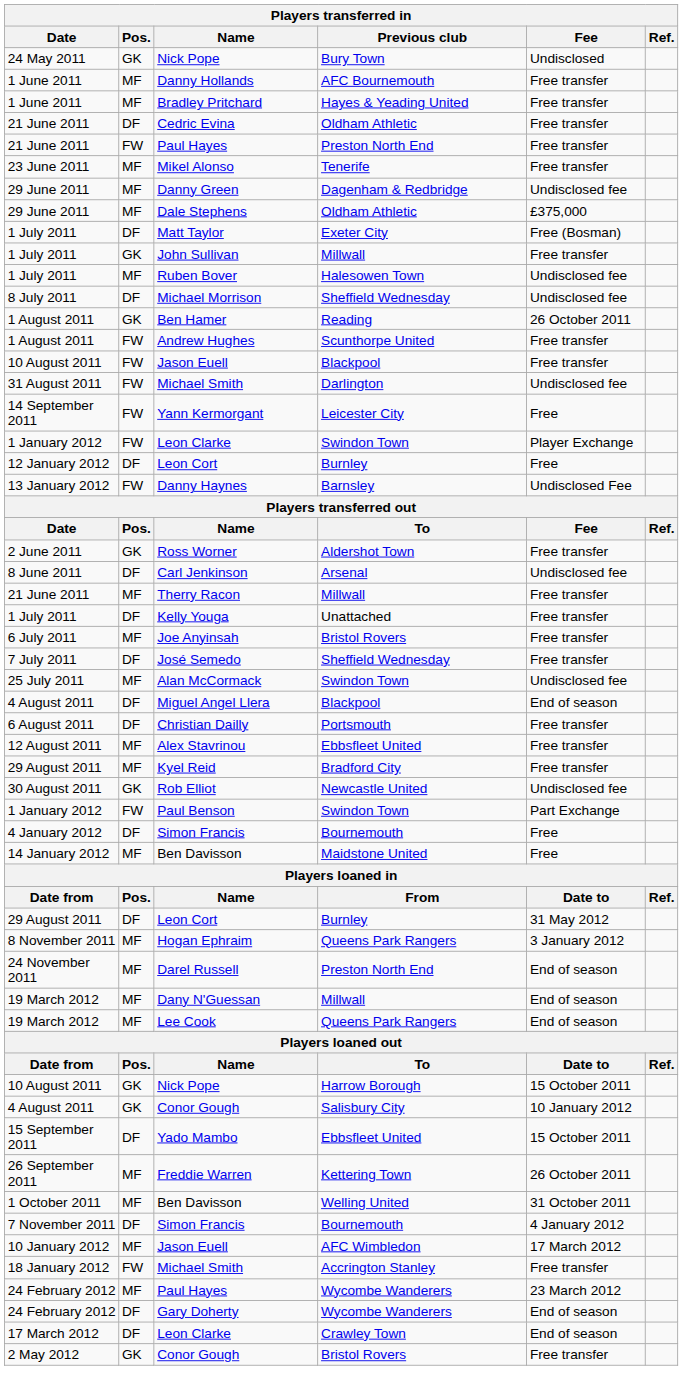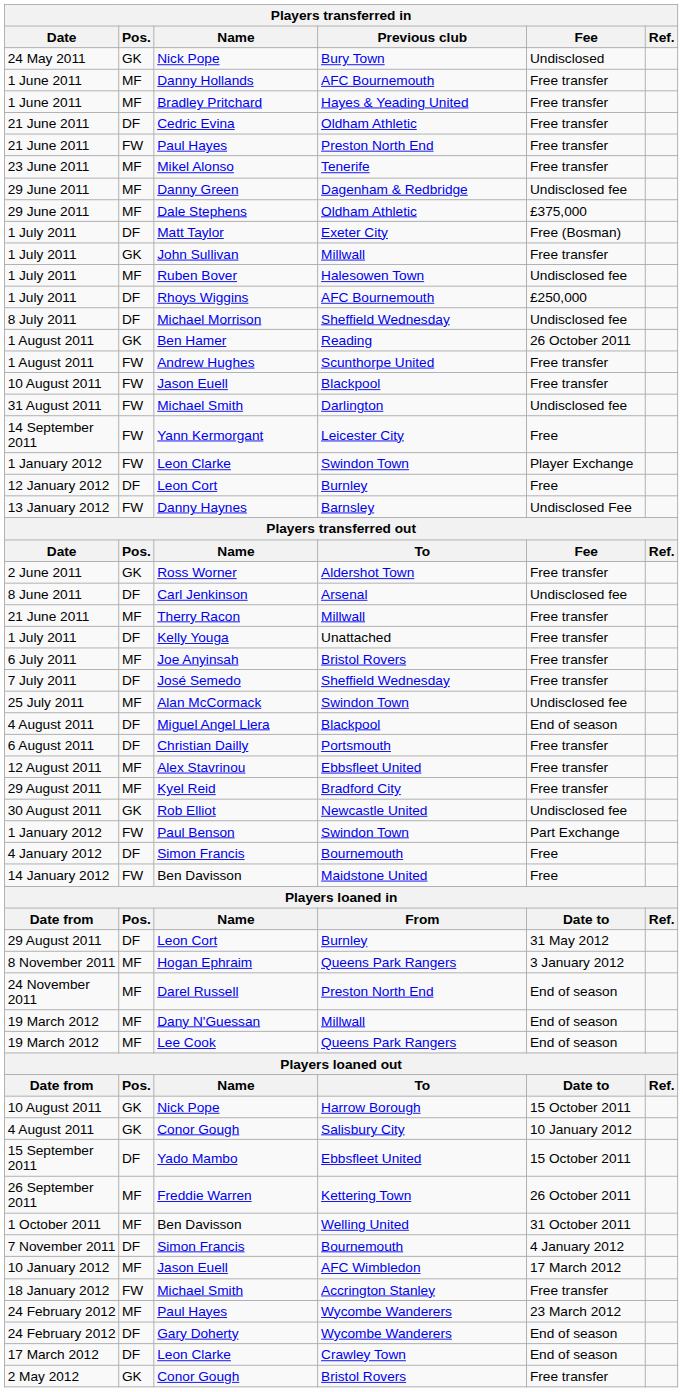+ row: 1 July 2011 | DF | Rhoys Wiggins | AFC Bournemouth | £250,000
14 January 2012 / Ben Davisson | Pos.: MF -> FW
